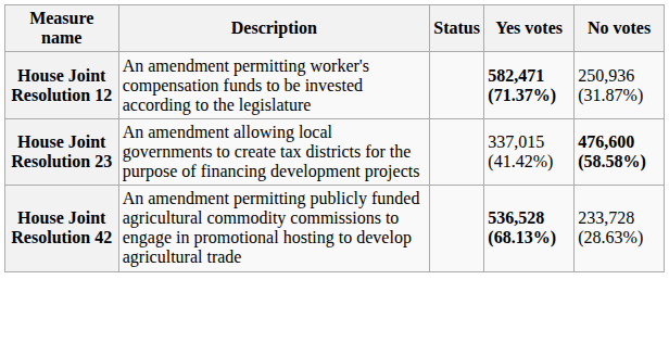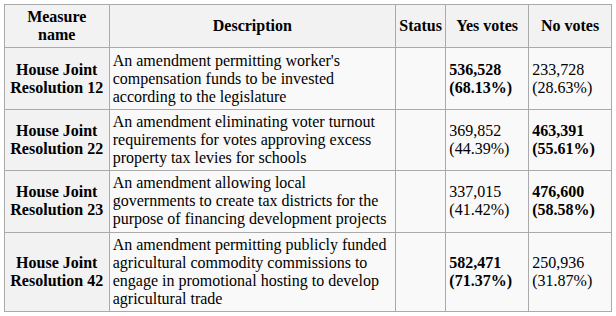House Joint Resolution 12 | Yes votes: 582,471 (71.37%) -> 536,528 (68.13%)
House Joint Resolution 12 | No votes: 250,936 (31.87%) -> 233,728 (28.63%)
+ row: House Joint Resolution 22 | An amendment eliminating voter turnout requirements for votes approving excess property tax levies for schools | 369,852 (44.39%) | 463,391 (55.61%)
House Joint Resolution 42 | Yes votes: 536,528 (68.13%) -> 582,471 (71.37%)
House Joint Resolution 42 | No votes: 233,728 (28.63%) -> 250,936 (31.87%)
